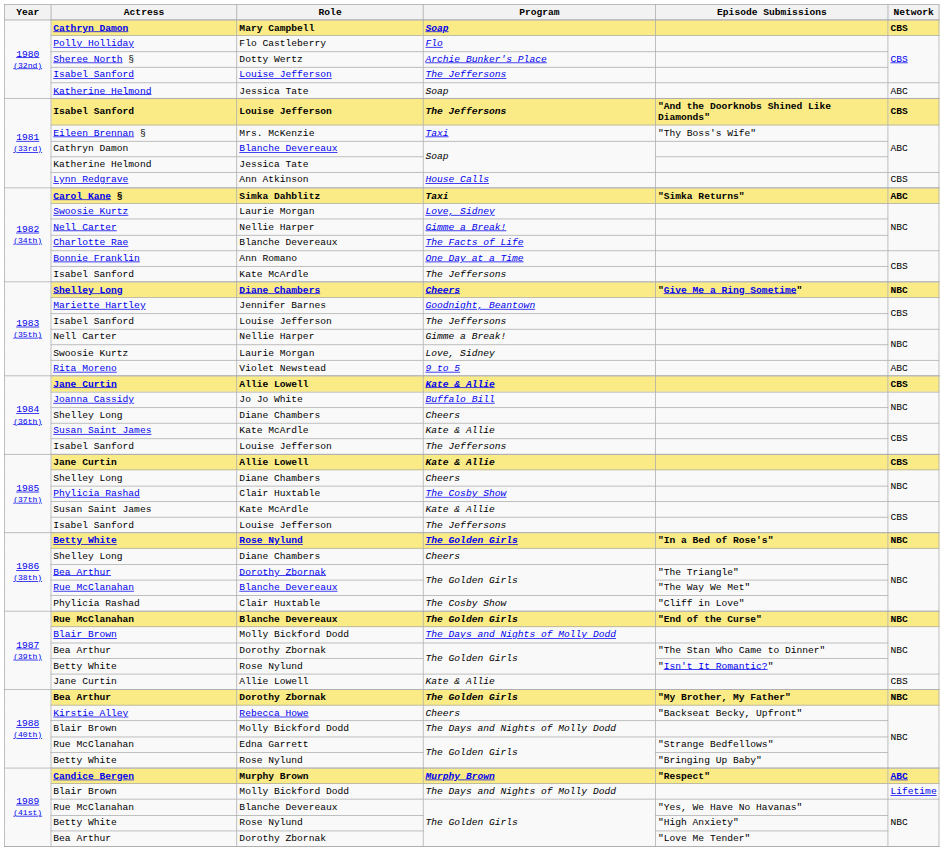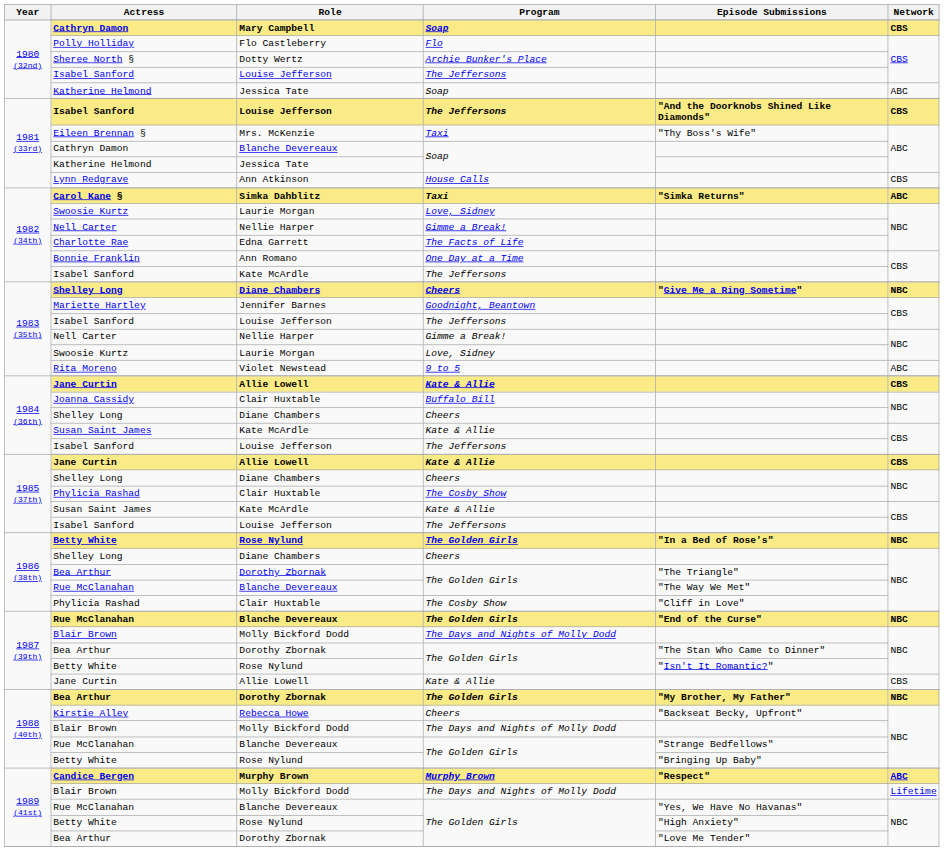Charlotte Rae | Role: Blanche Devereaux -> Edna Garrett
Joanna Cassidy | Role: Jo Jo White -> Clair Huxtable
1988 (40th) / Rue McClanahan | Role: Edna Garrett -> Blanche Devereaux
